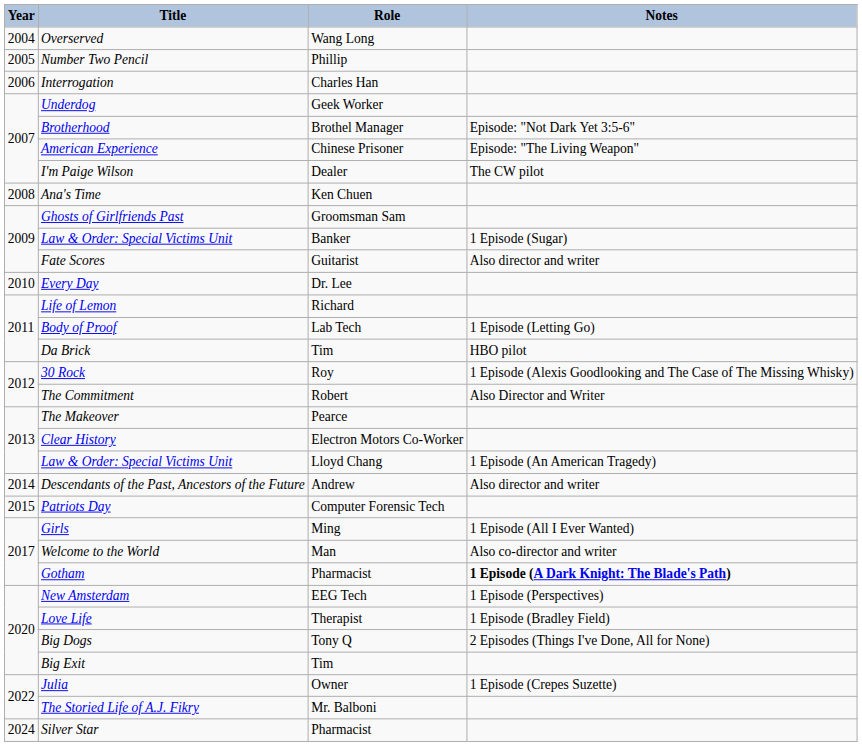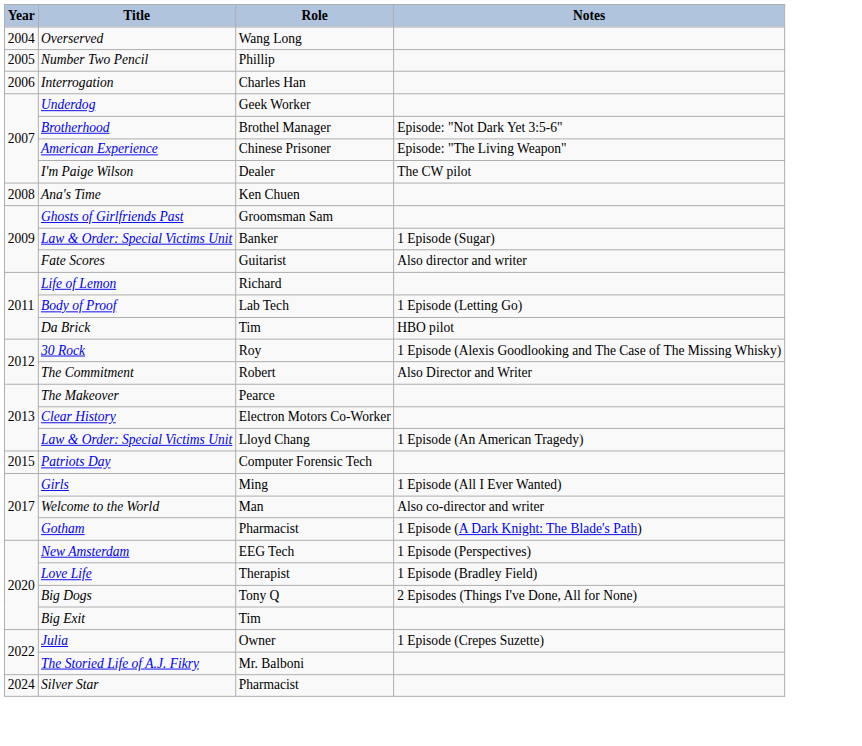- row: 2010 | Every Day | Dr. Lee
- row: 2014 | Descendants of the Past, Ancestors of the Future | Andrew | Also director and writer
Gotham | Notes: bold -> normal
